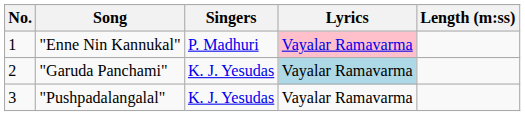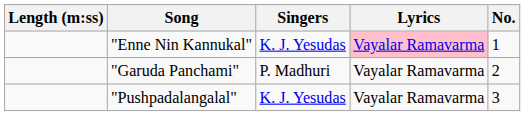columns swapped: No. <-> Length (m:ss)
"Enne Nin Kannukal" | Singers: P. Madhuri -> K. J. Yesudas
"Garuda Panchami" | Singers: K. J. Yesudas -> P. Madhuri
"Garuda Panchami" | Lyrics: lightblue background -> no background
